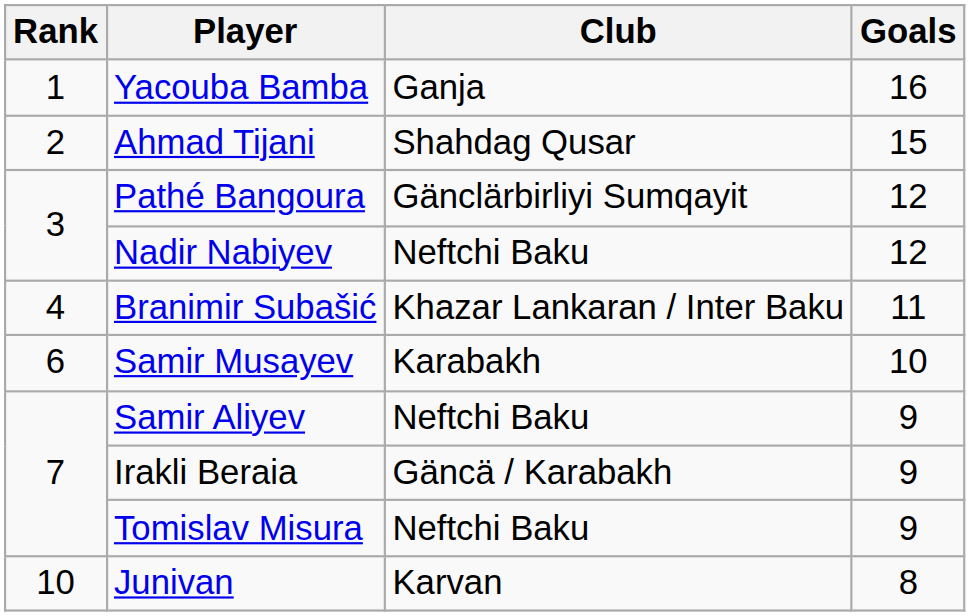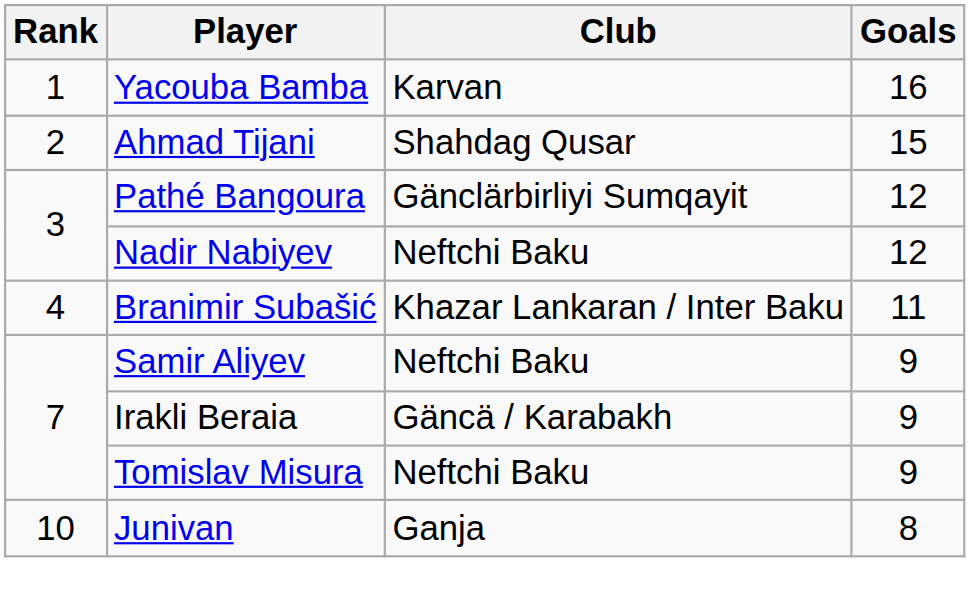Yacouba Bamba | Club: Ganja -> Karvan
- row: 6 | Samir Musayev | Karabakh | 10
Junivan | Club: Karvan -> Ganja
